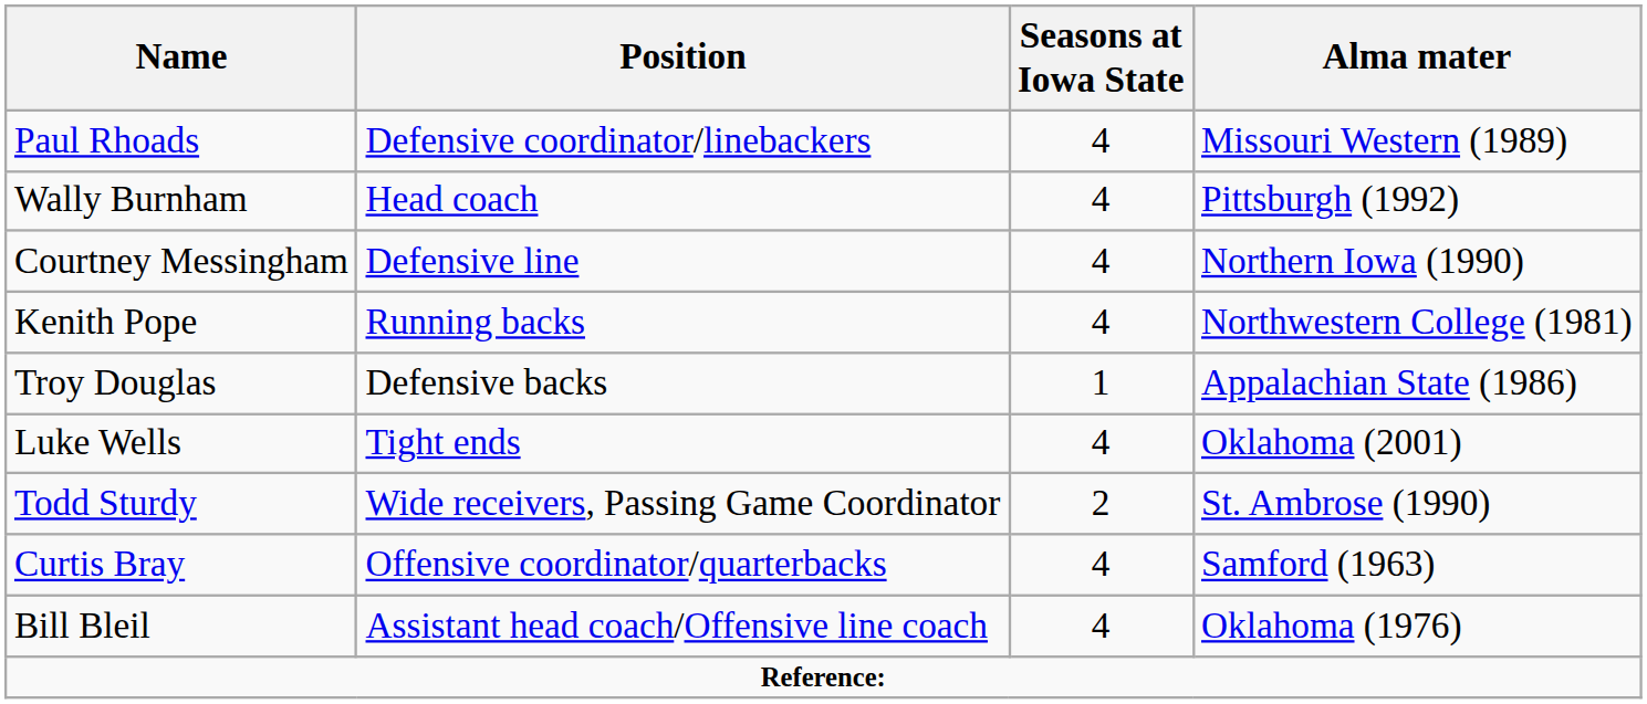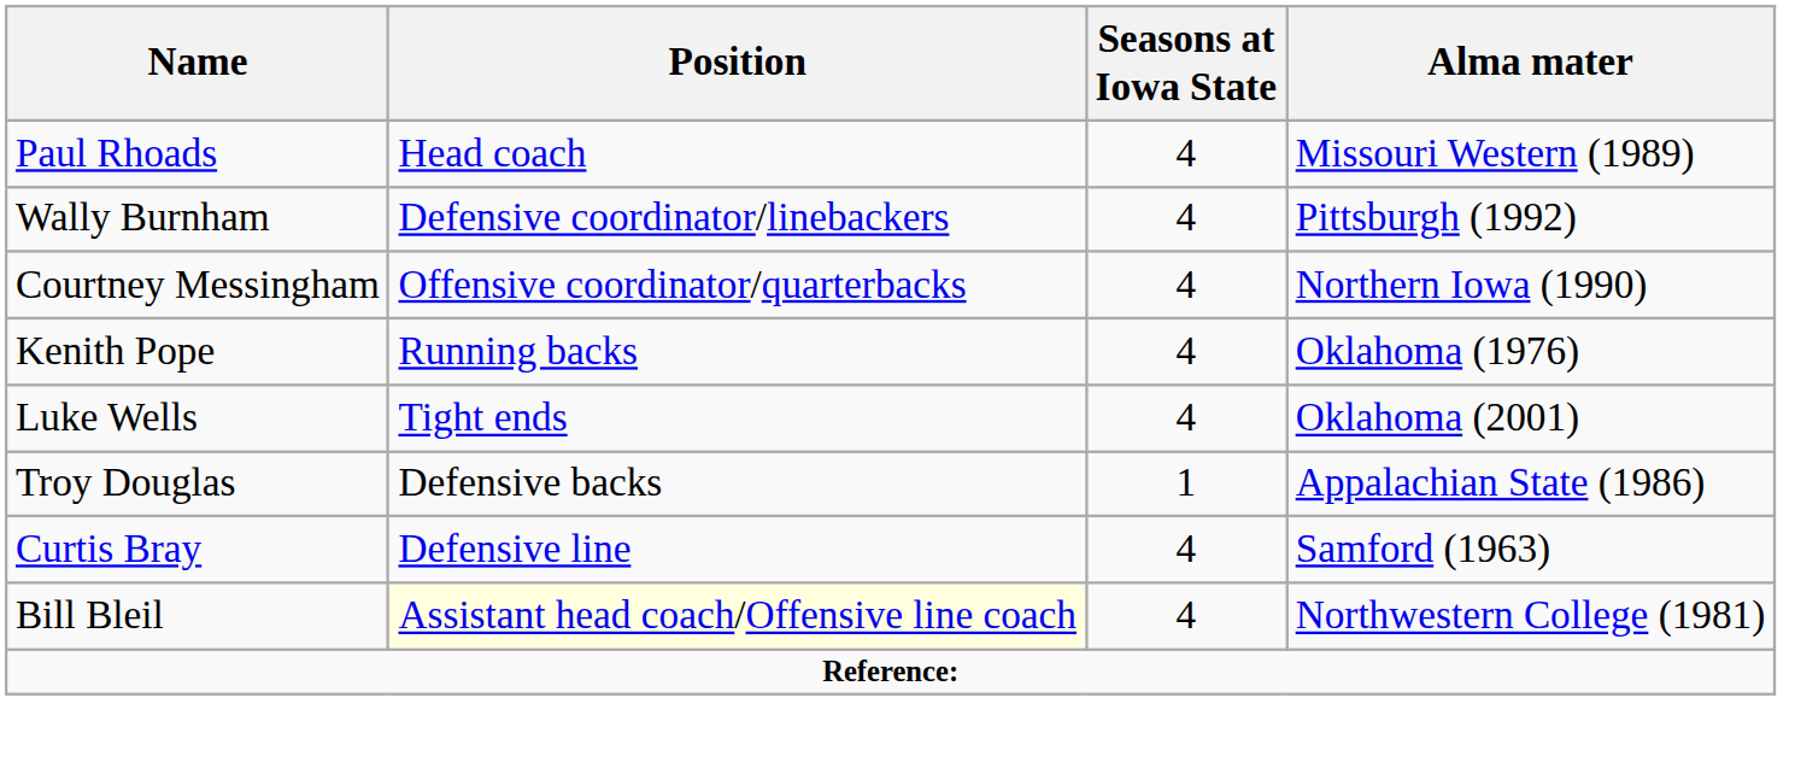Paul Rhoads | Position: Defensive coordinator/linebackers -> Head coach
Wally Burnham | Position: Head coach -> Defensive coordinator/linebackers
Courtney Messingham | Position: Defensive line -> Offensive coordinator/quarterbacks
Kenith Pope | Alma mater: Northwestern College (1981) -> Oklahoma (1976)
rows swapped: Troy Douglas <-> Luke Wells
- row: Todd Sturdy | Wide receivers, Passing Game Coordinator | 2 | St. Ambrose (1990)
Curtis Bray | Position: Offensive coordinator/quarterbacks -> Defensive line
Bill Bleil | Position: no background -> lightyellow background
Bill Bleil | Alma mater: Oklahoma (1976) -> Northwestern College (1981)
